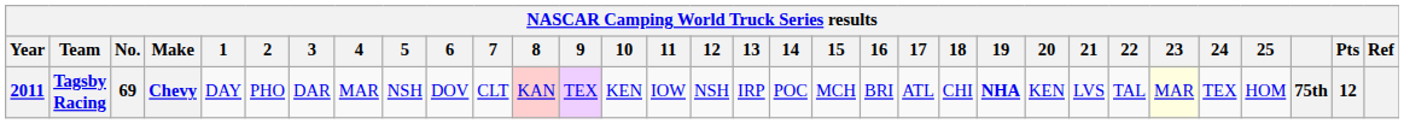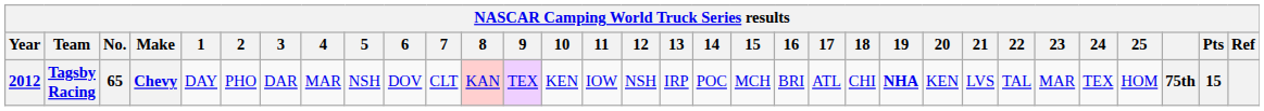Tagsby Racing | Year: 2011 -> 2012
Tagsby Racing | No.: 69 -> 65
Tagsby Racing | 23: lightyellow background -> no background
Tagsby Racing | Pts: 12 -> 15
